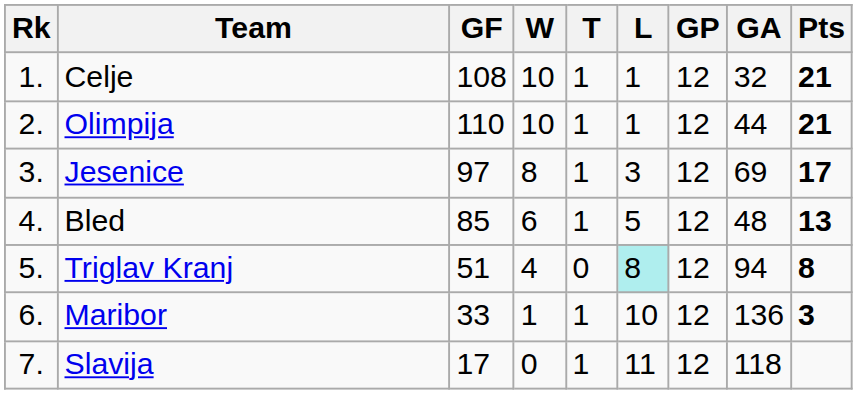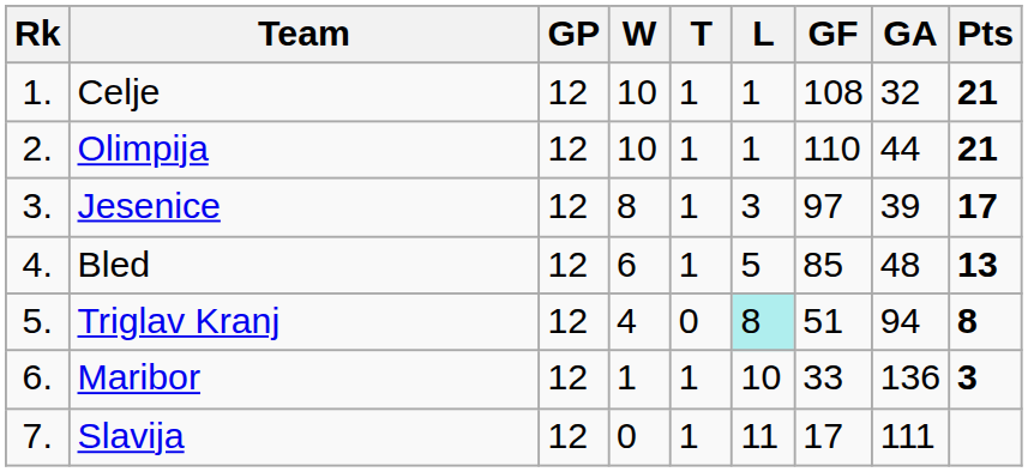columns swapped: GP <-> GF
Jesenice | GA: 69 -> 39
Slavija | GA: 118 -> 111
